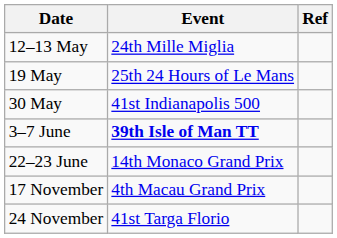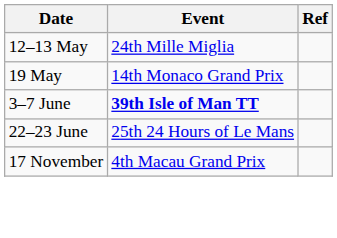19 May | Event: 25th 24 Hours of Le Mans -> 14th Monaco Grand Prix
- row: 30 May | 41st Indianapolis 500
22–23 June | Event: 14th Monaco Grand Prix -> 25th 24 Hours of Le Mans
- row: 24 November | 41st Targa Florio
